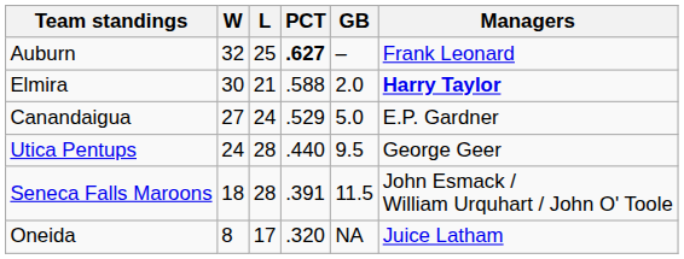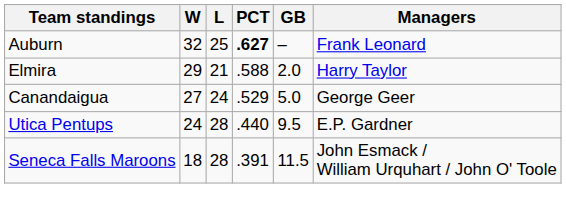Elmira | W: 30 -> 29
Elmira | Managers: bold -> normal
Canandaigua | Managers: E.P. Gardner -> George Geer
Utica Pentups | Managers: George Geer -> E.P. Gardner
- row: Oneida | 8 | 17 | .320 | NA | Juice Latham
